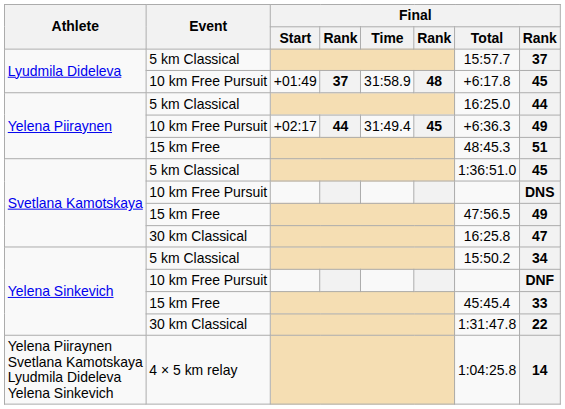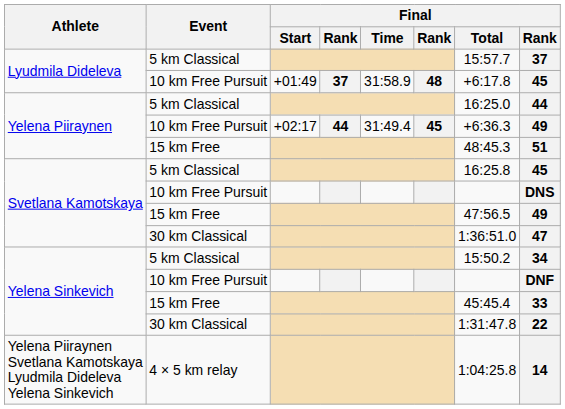Svetlana Kamotskaya / 5 km Classical | Final / Total: 1:36:51.0 -> 16:25.8
Svetlana Kamotskaya / 30 km Classical | Final / Total: 16:25.8 -> 1:36:51.0
